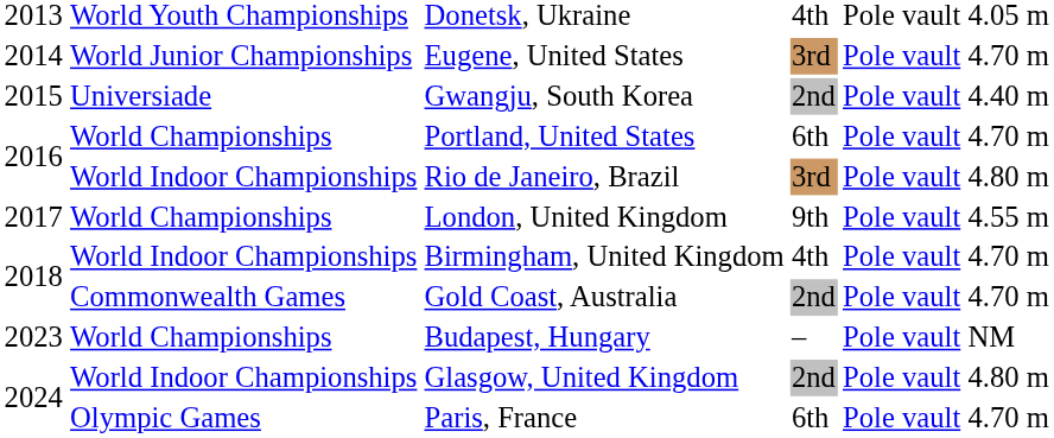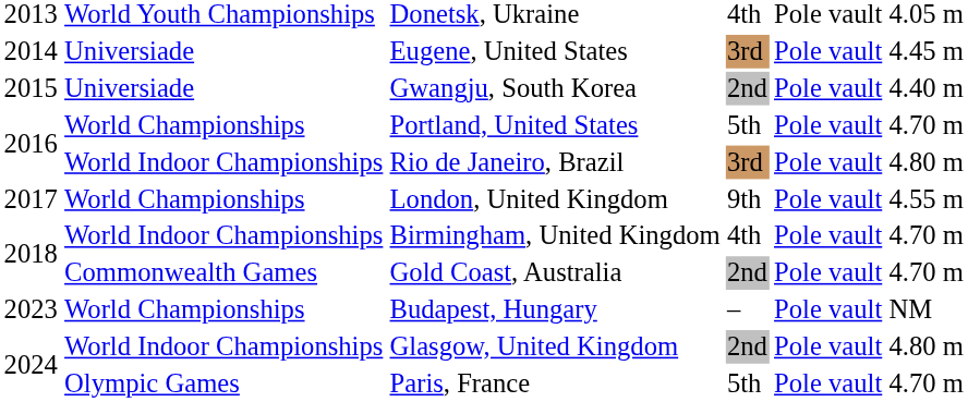Eugene, United States | column 2: World Junior Championships -> Universiade
Eugene, United States | column 6: 4.70 m -> 4.45 m
Portland, United States | column 4: 6th -> 5th
Paris, France | column 4: 6th -> 5th
